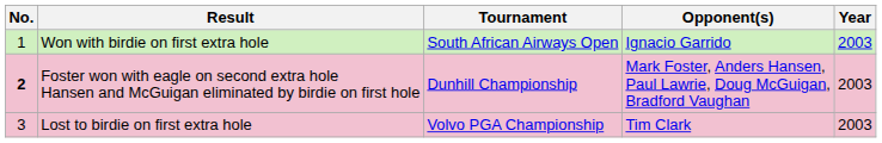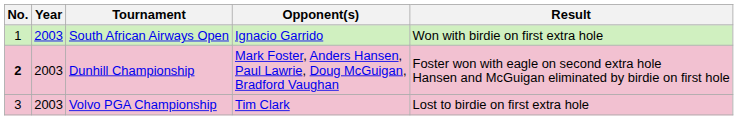columns swapped: Year <-> Result
